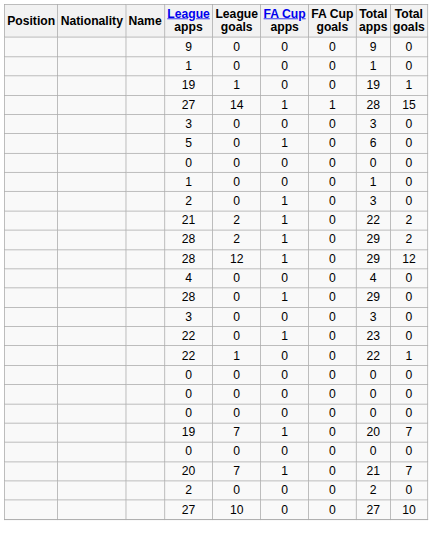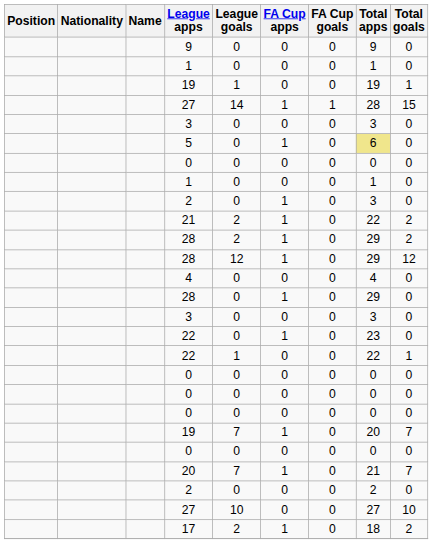5 | Total apps: no background -> khaki background
+ row: 17 | 2 | 1 | 0 | 18 | 2
